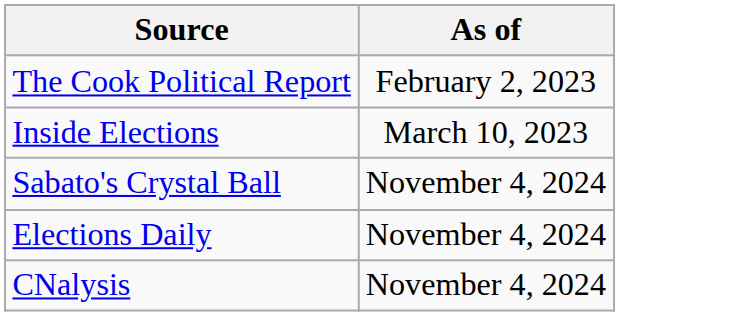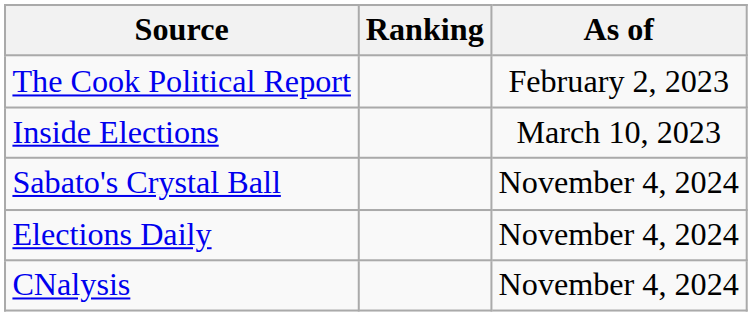+ column: Ranking
